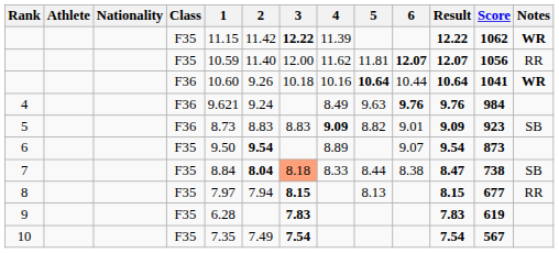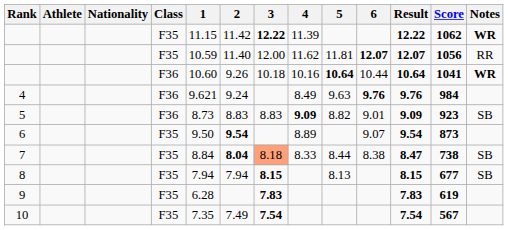8 | 1: 7.97 -> 7.94
8 | Notes: RR -> SB
